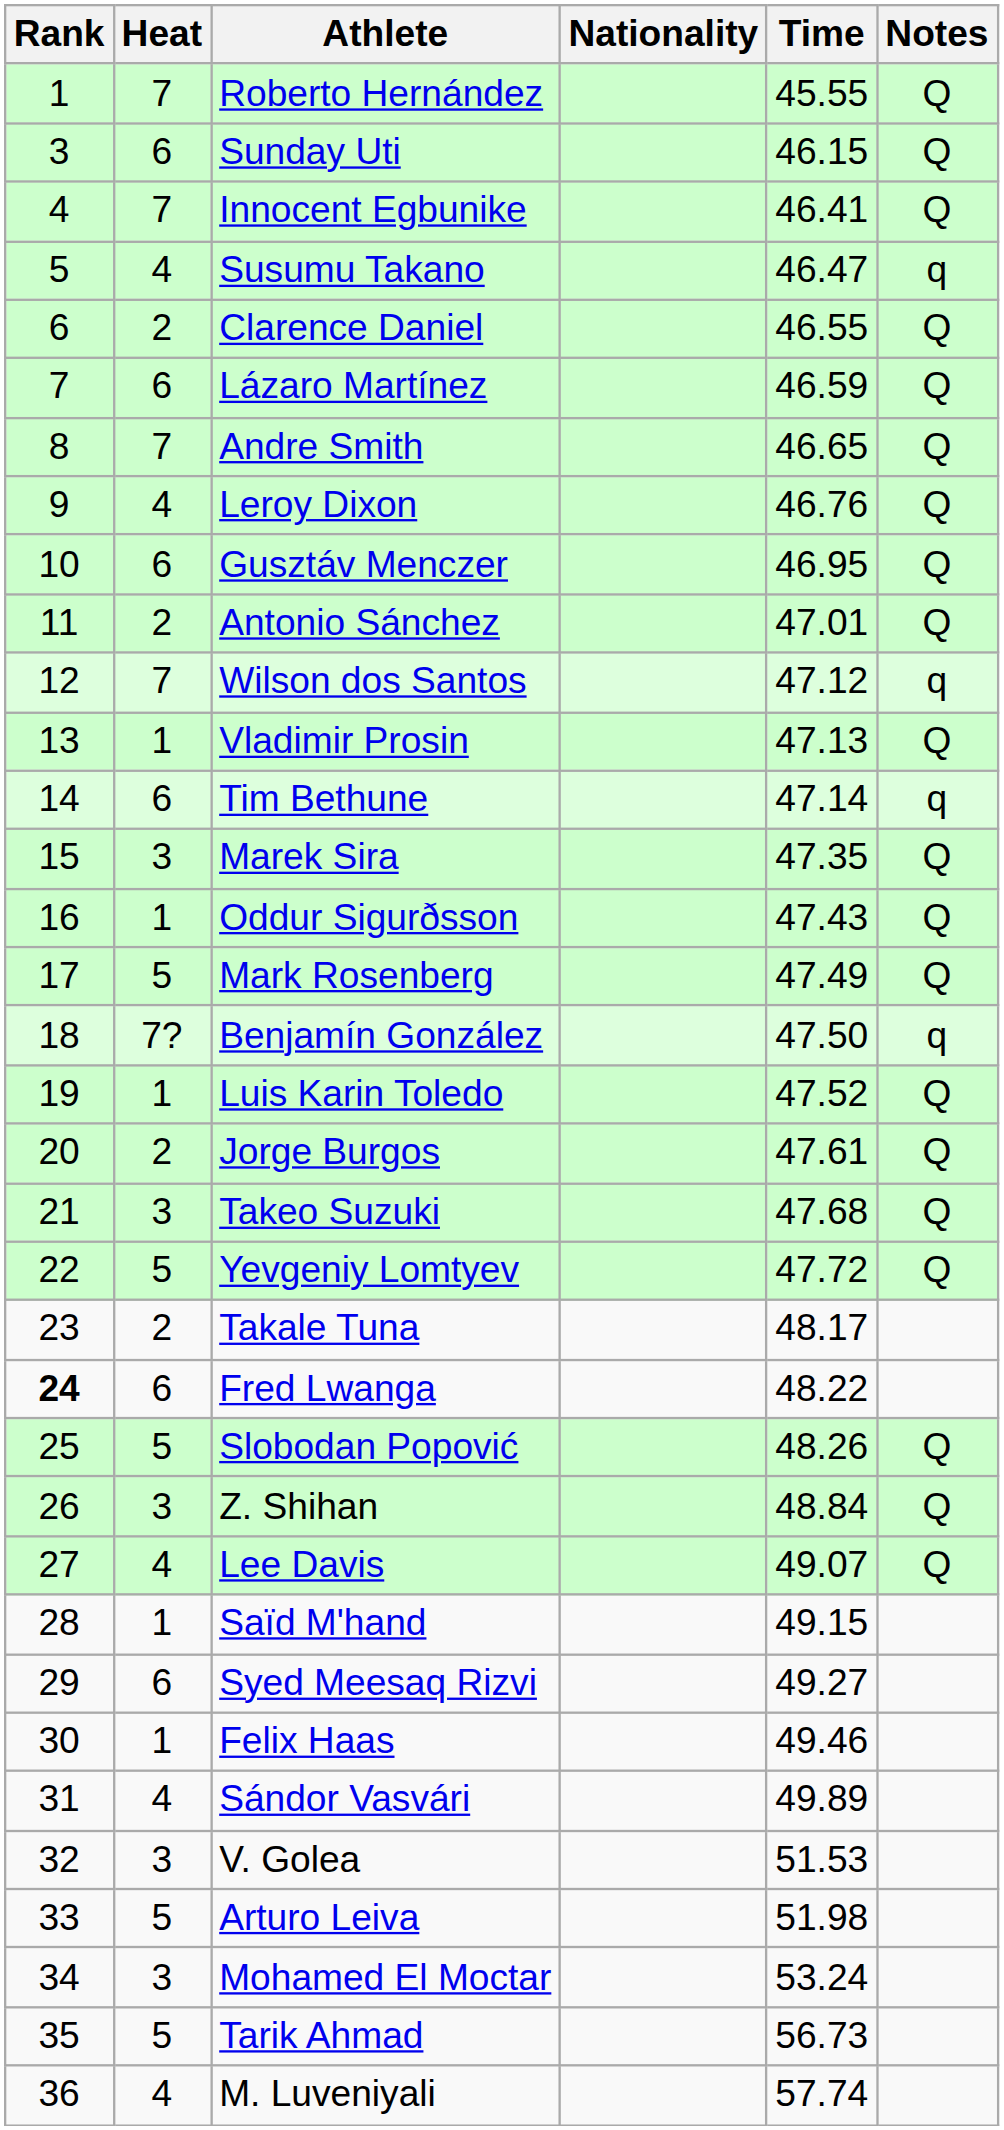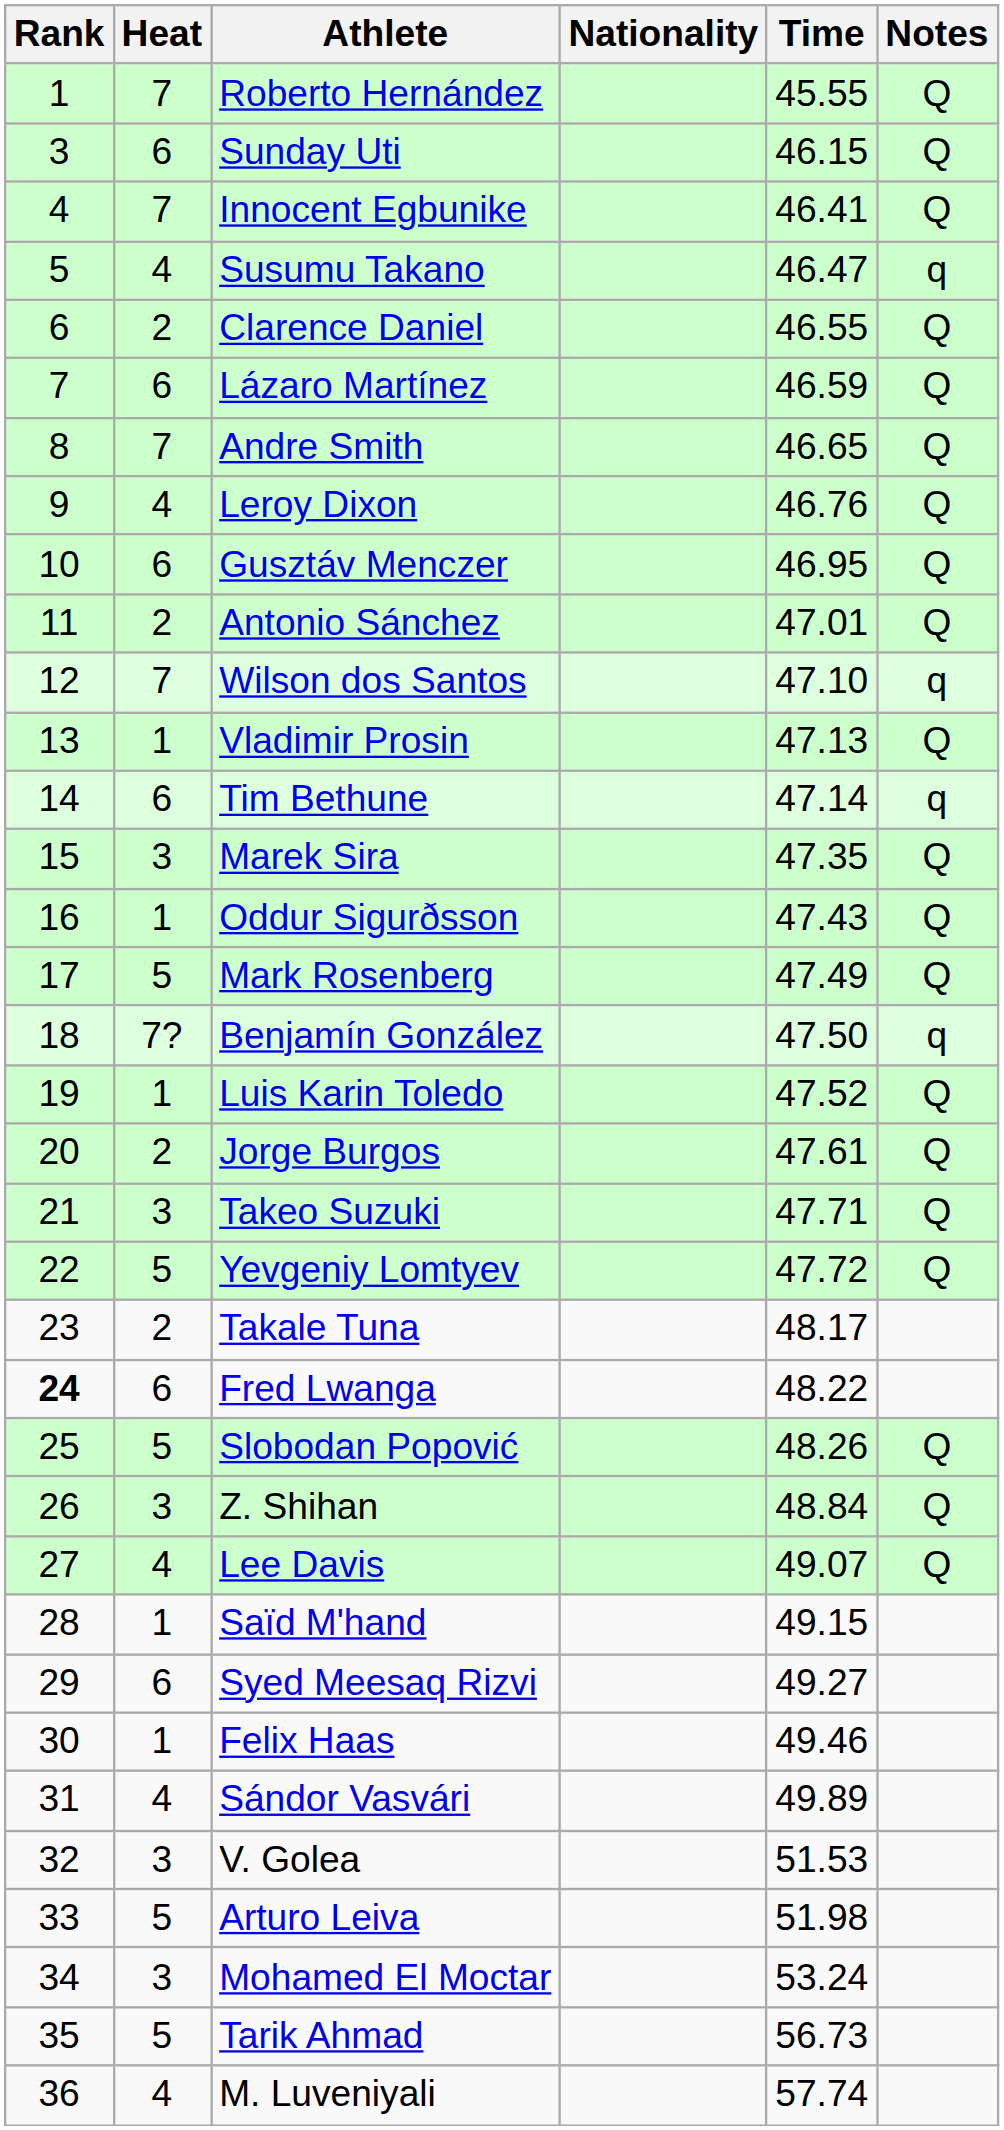Wilson dos Santos | Time: 47.12 -> 47.10
Takeo Suzuki | Time: 47.68 -> 47.71
